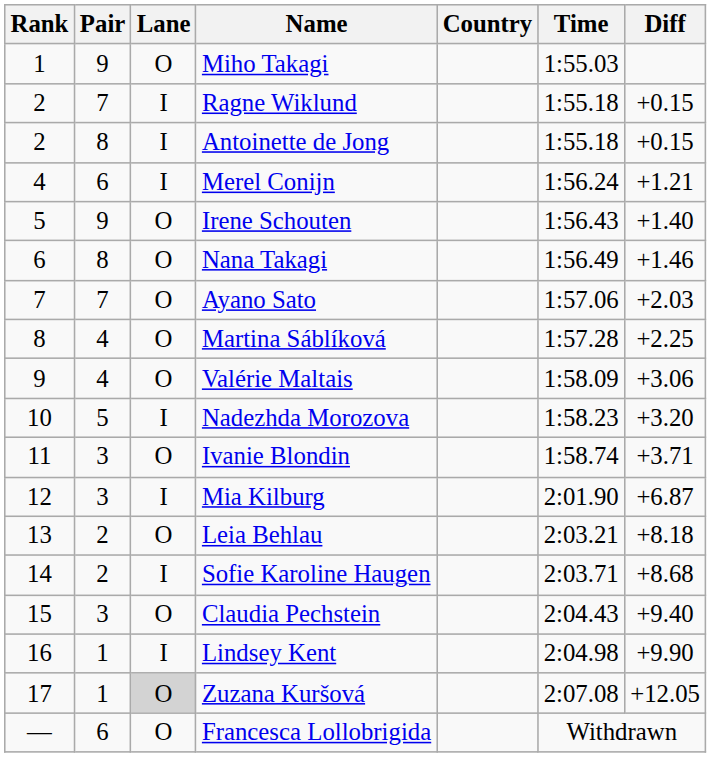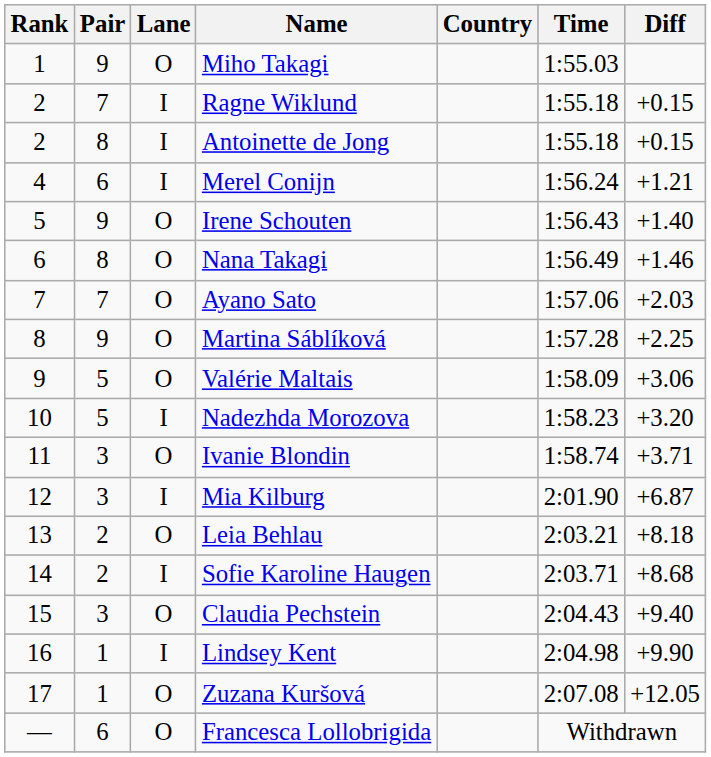Martina Sáblíková | Pair: 4 -> 9
Valérie Maltais | Pair: 4 -> 5
Zuzana Kuršová | Lane: lightgrey background -> no background
